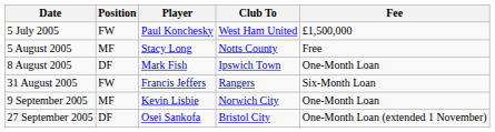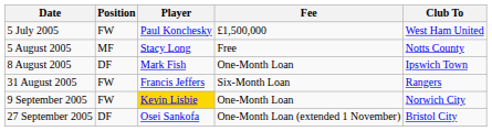columns swapped: Club To <-> Fee
9 September 2005 | Position: MF -> FW
9 September 2005 | Player: no background -> gold background
